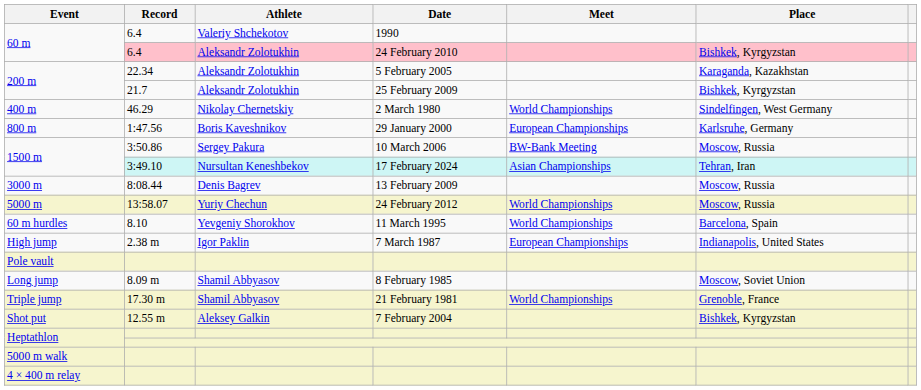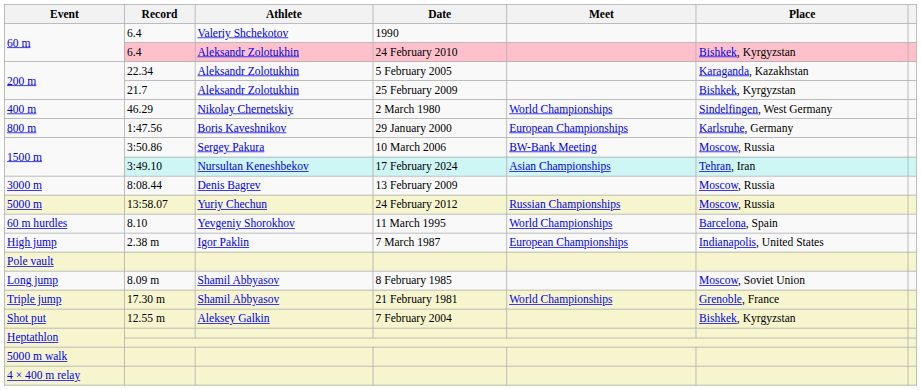5000 m | Meet: World Championships -> Russian Championships
